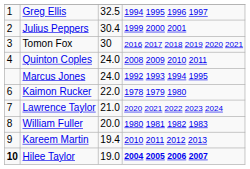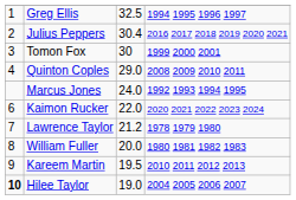Julius Peppers | column 4: 1999 2000 2001 -> 2016 2017 2018 2019 2020 2021
Tomon Fox | column 4: 2016 2017 2018 2019 2020 2021 -> 1999 2000 2001
Quinton Coples | column 3: 24.0 -> 29.0
Kaimon Rucker | column 4: 1978 1979 1980 -> 2020 2021 2022 2023 2024
Lawrence Taylor | column 3: 21.0 -> 21.2
Lawrence Taylor | column 4: 2020 2021 2022 2023 2024 -> 1978 1979 1980
Kareem Martin | column 3: 19.4 -> 19.5
Hilee Taylor | column 4: bold -> normal
